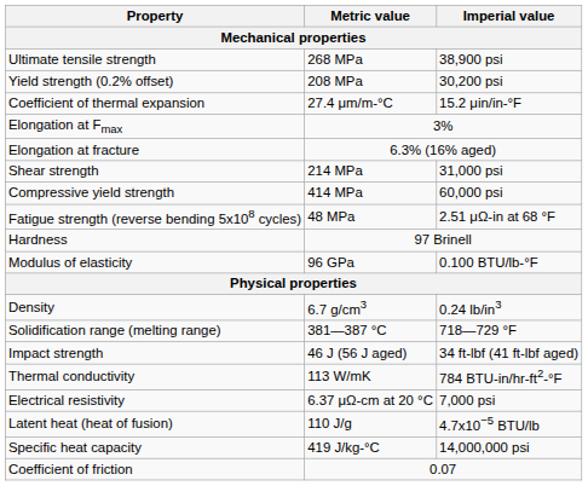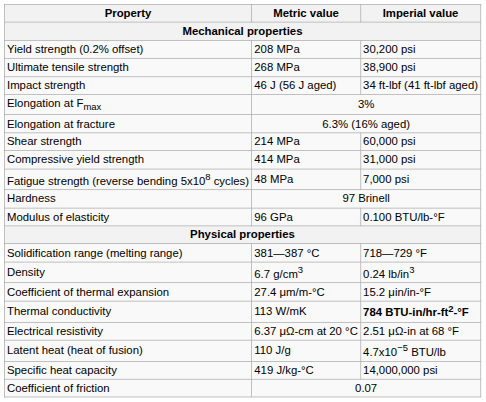rows swapped: Ultimate tensile strength <-> Yield strength (0.2% offset)
rows swapped: Impact strength <-> Coefficient of thermal expansion
Shear strength | Imperial value: 31,000 psi -> 60,000 psi
Compressive yield strength | Imperial value: 60,000 psi -> 31,000 psi
Fatigue strength (reverse bending 5x108 cycles) | Imperial value: 2.51 μΩ-in at 68 °F -> 7,000 psi
rows swapped: Solidification range (melting range) <-> Density
Thermal conductivity | Imperial value: normal -> bold
Electrical resistivity | Imperial value: 7,000 psi -> 2.51 μΩ-in at 68 °F
